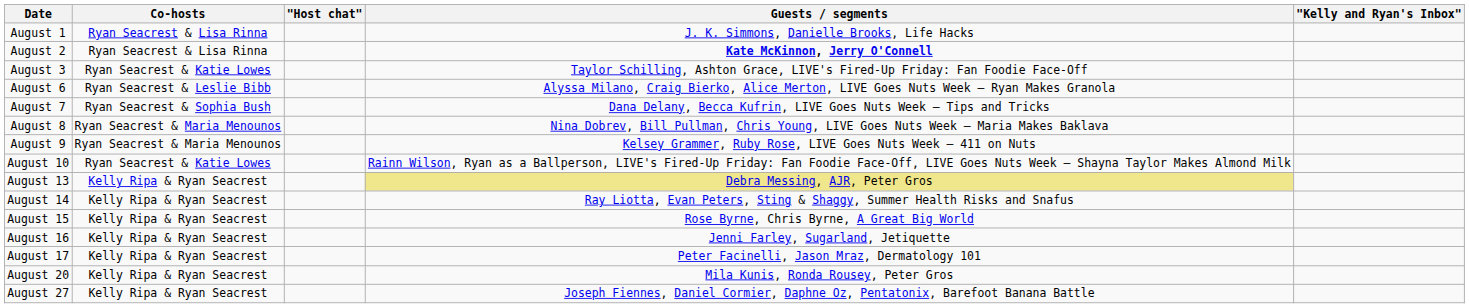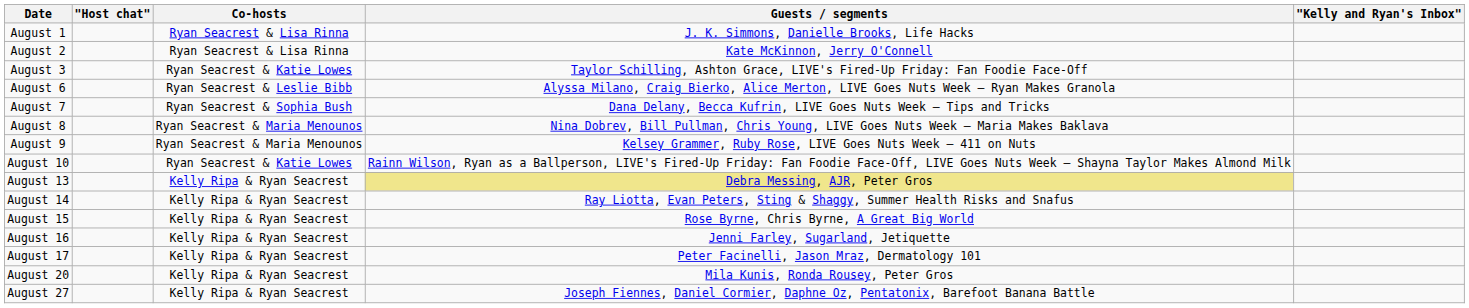columns swapped: Co-hosts <-> "Host chat"
August 2 | Guests / segments: bold -> normal
